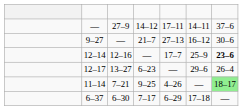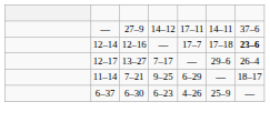- row: 9–27 | — | 21–7 | 27–13 | 16–12 | 30–6
12–14 | column 6: 25–9 -> 17–18
12–17 | column 4: 6–23 -> 7–17
11–14 | column 5: 4–26 -> 6–29
11–14 | column 7: lightgreen background -> no background
6–37 | column 4: 7–17 -> 6–23
6–37 | column 5: 6–29 -> 4–26
6–37 | column 6: 17–18 -> 25–9
